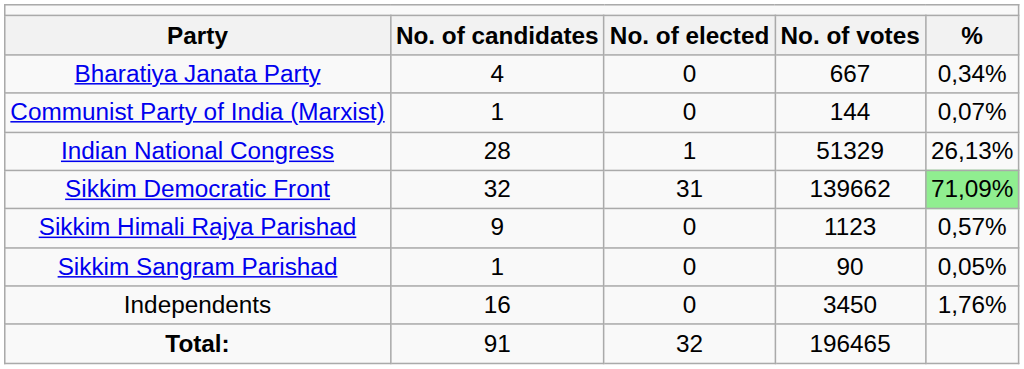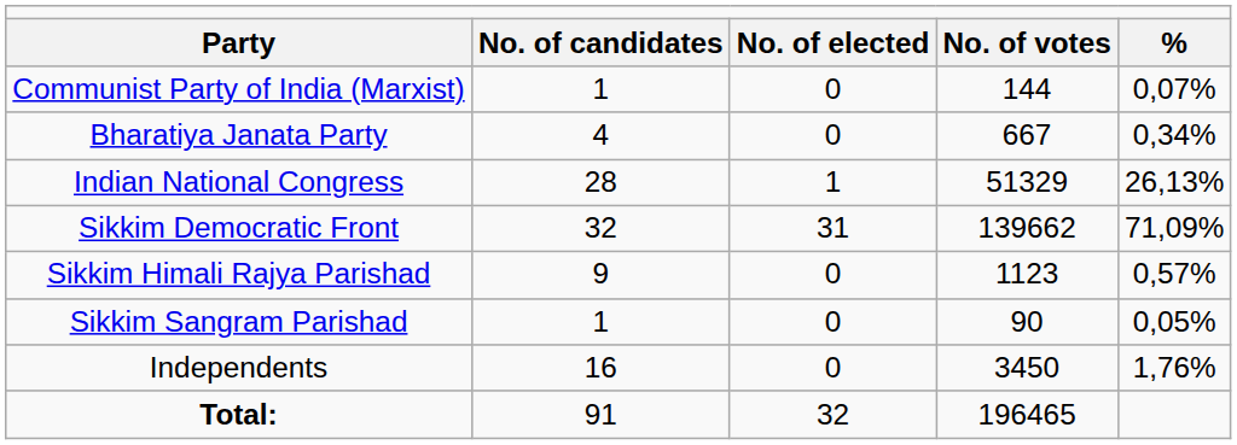rows swapped: Bharatiya Janata Party <-> Communist Party of India (Marxist)
Sikkim Democratic Front | column 5: lightgreen background -> no background
